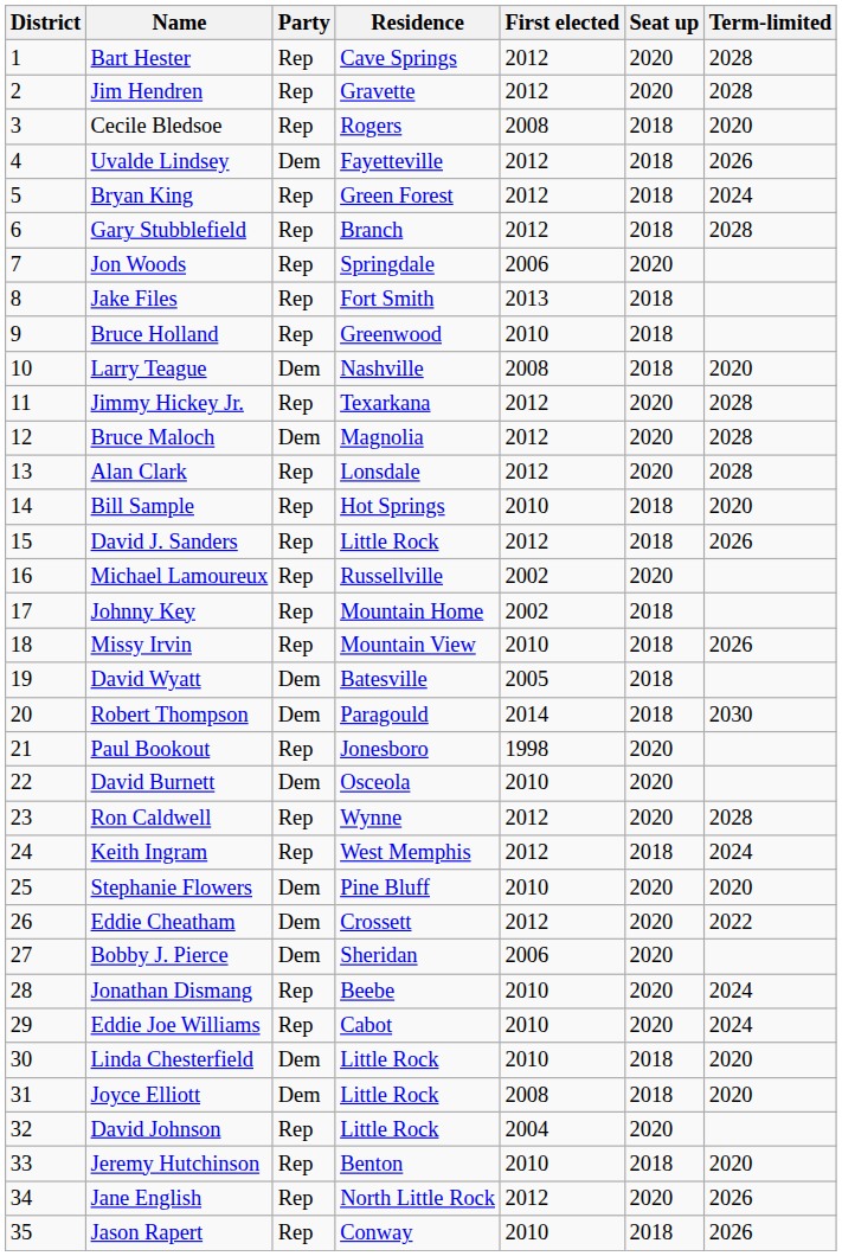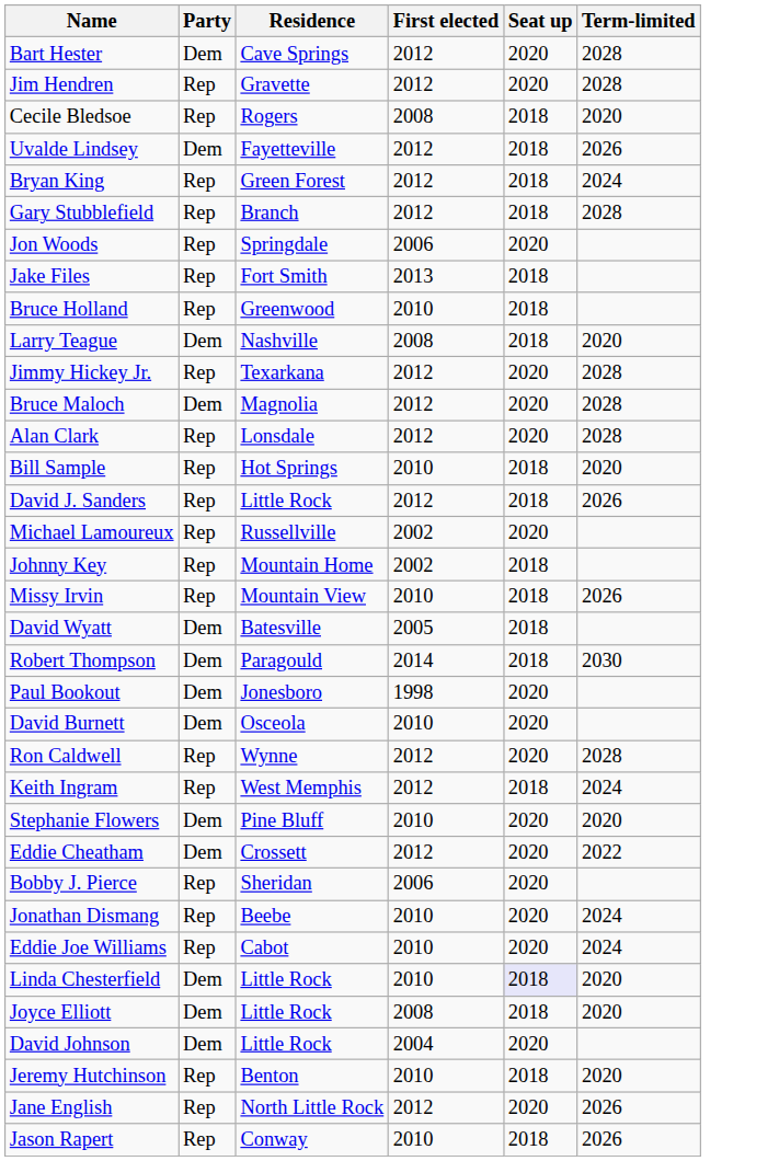- column: District | 1 | 2 | 3 | 4 | 5 | 6 | 7 | 8 | 9 | 10 | 11 | 12 | 13 | 14 | 15 | 16 | 17 | 18 | 19 | 20 | 21 | 22 | 23 | 24 | 25 | 26 | 27 | 28 | 29 | 30 | 31 | 32 | 33 | 34 | 35
Bart Hester | Party: Rep -> Dem
Paul Bookout | Party: Rep -> Dem
Bobby J. Pierce | Party: Dem -> Rep
Linda Chesterfield | Seat up: no background -> lavender background
David Johnson | Party: Rep -> Dem
